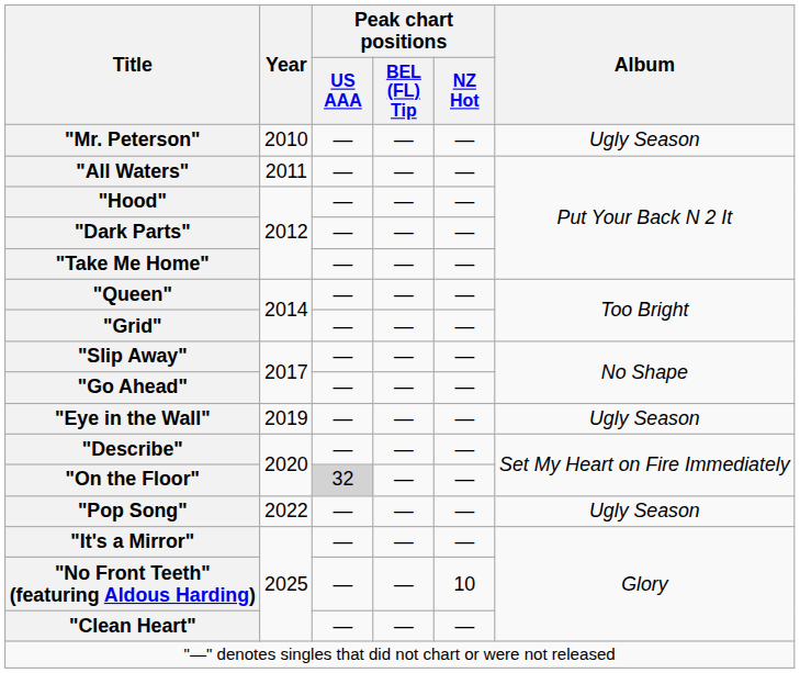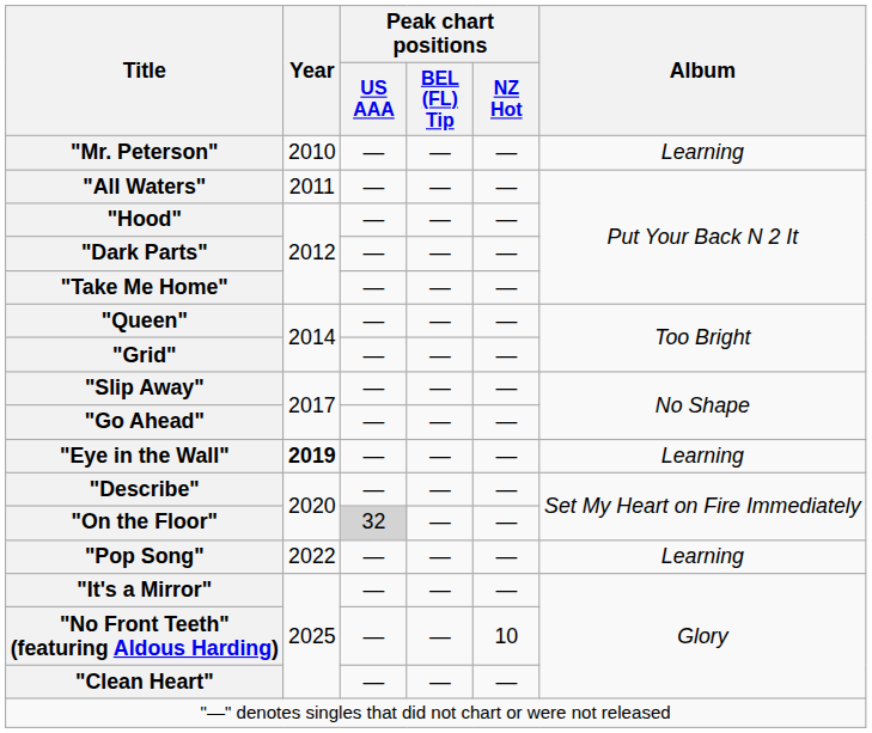"Mr. Peterson" | Album: Ugly Season -> Learning
"Eye in the Wall" | Year: normal -> bold
"Eye in the Wall" | Album: Ugly Season -> Learning
"Pop Song" | Album: Ugly Season -> Learning
